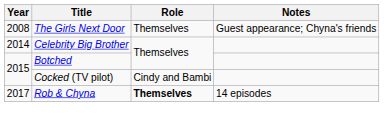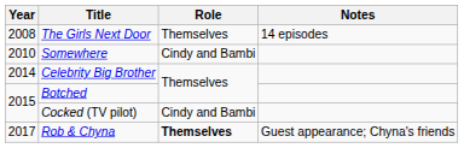The Girls Next Door | Notes: Guest appearance; Chyna's friends -> 14 episodes
+ row: 2010 | Somewhere | Cindy and Bambi
Rob & Chyna | Notes: 14 episodes -> Guest appearance; Chyna's friends
